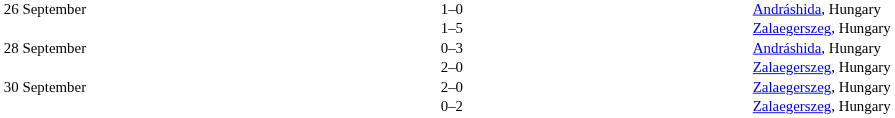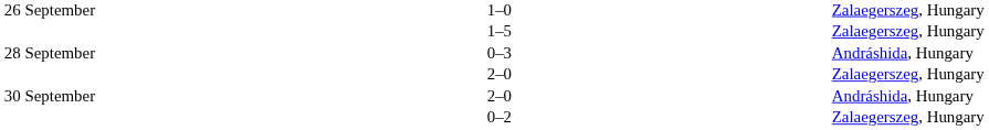1–0 | column 5: Andráshida, Hungary -> Zalaegerszeg, Hungary
30 September / 2–0 | column 5: Zalaegerszeg, Hungary -> Andráshida, Hungary
